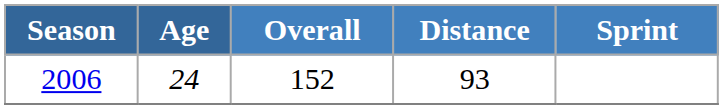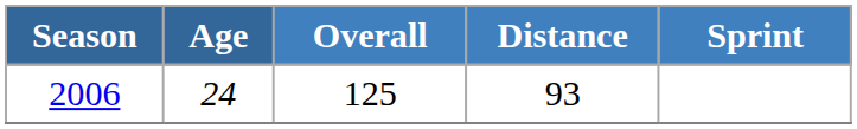2006 | Overall: 152 -> 125
